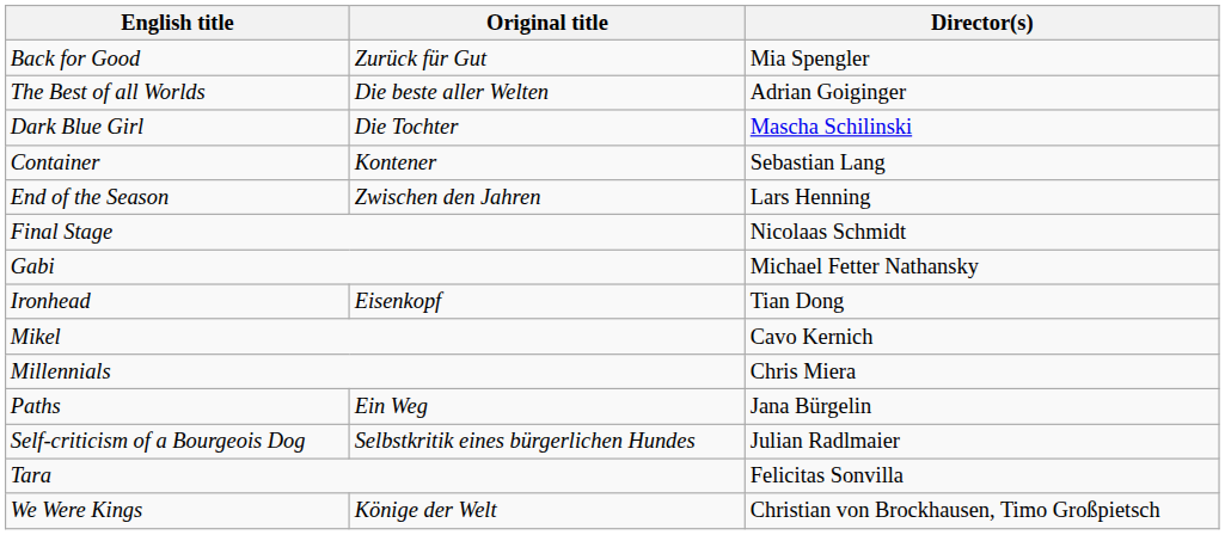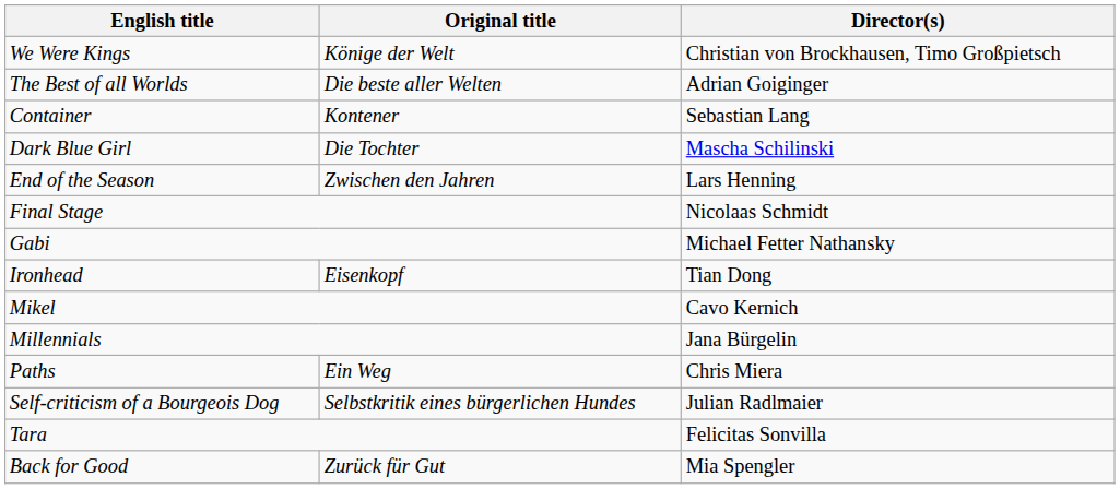rows swapped: Back for Good <-> We Were Kings
rows swapped: Container <-> Dark Blue Girl
Millennials | Director(s): Chris Miera -> Jana Bürgelin
Paths | Director(s): Jana Bürgelin -> Chris Miera
